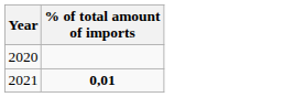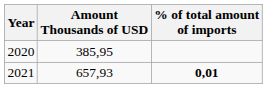+ column: Amount Thousands of USD | 385,95 | 657,93
